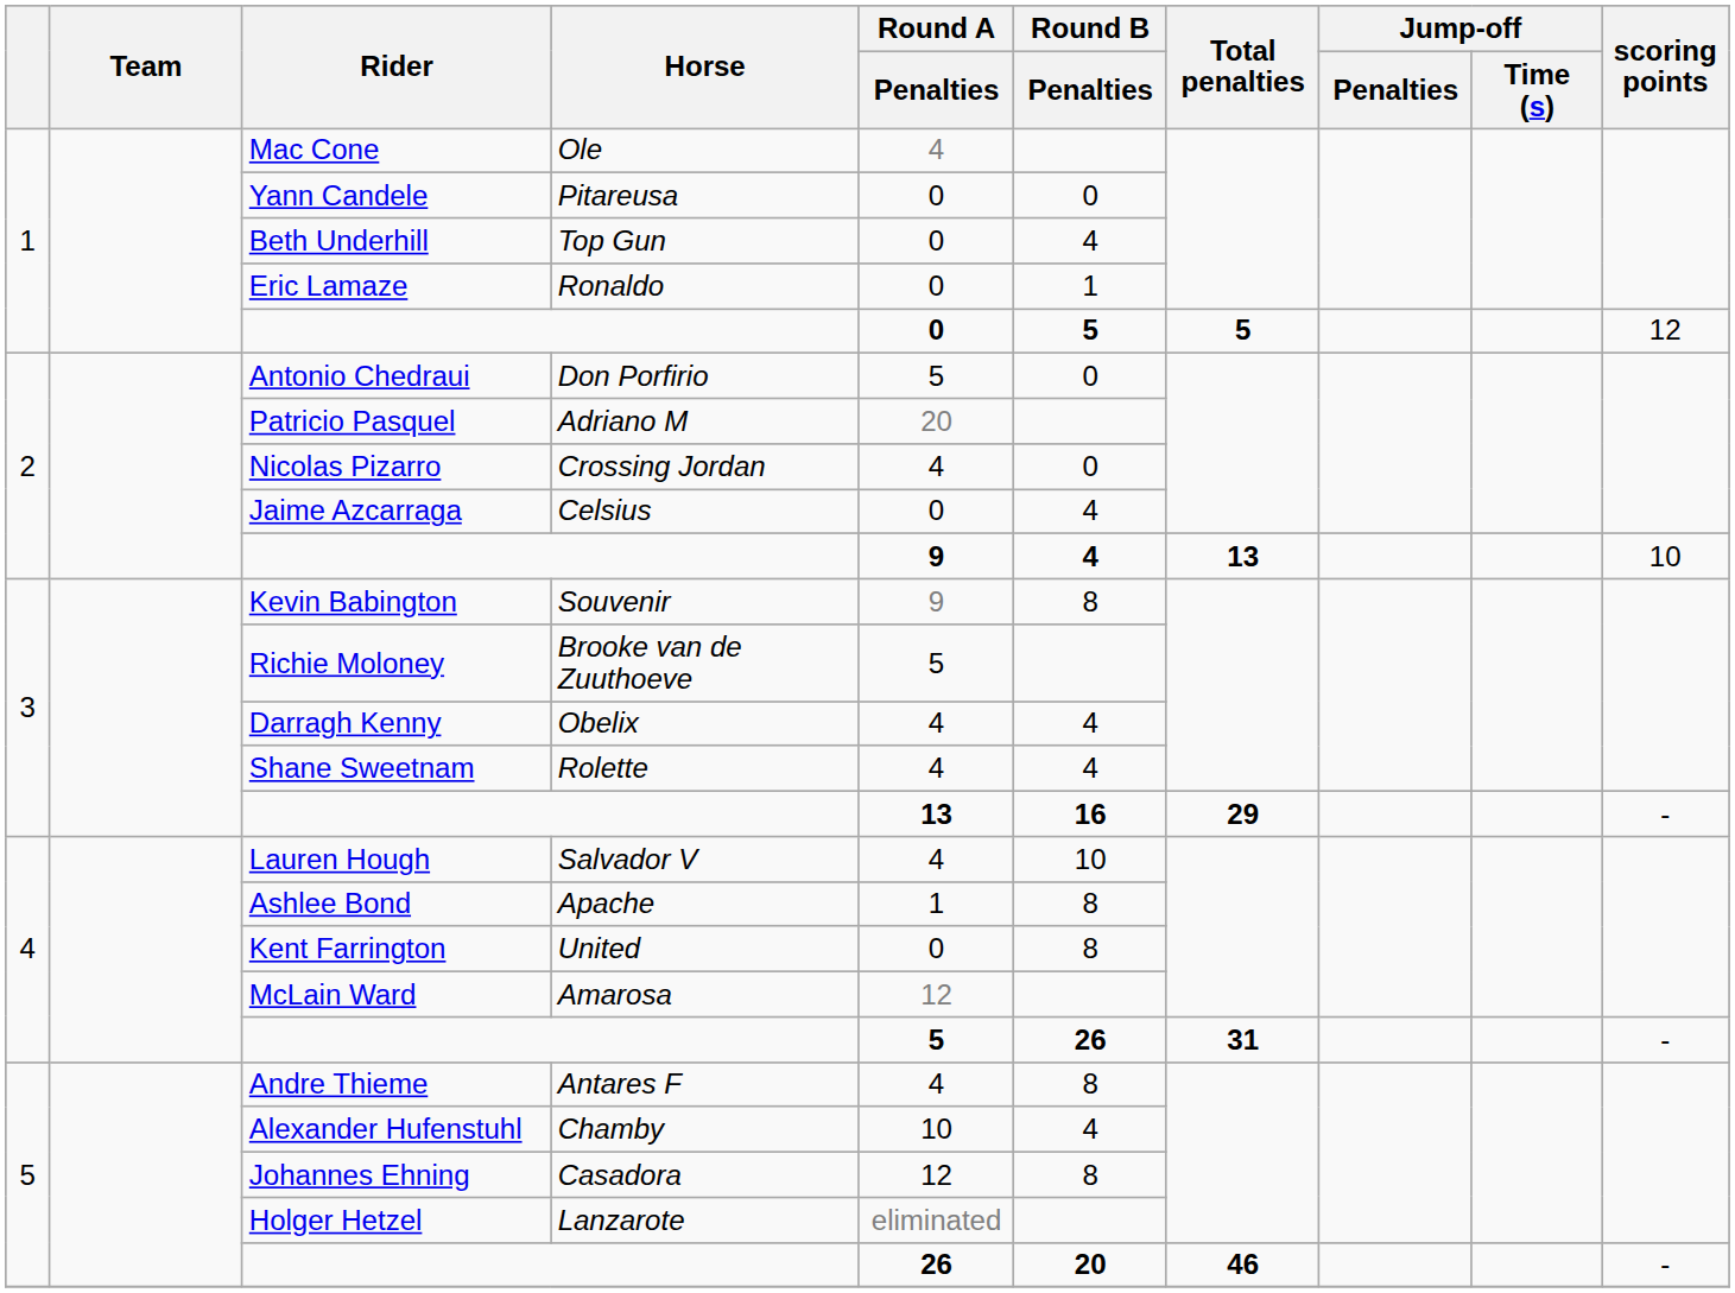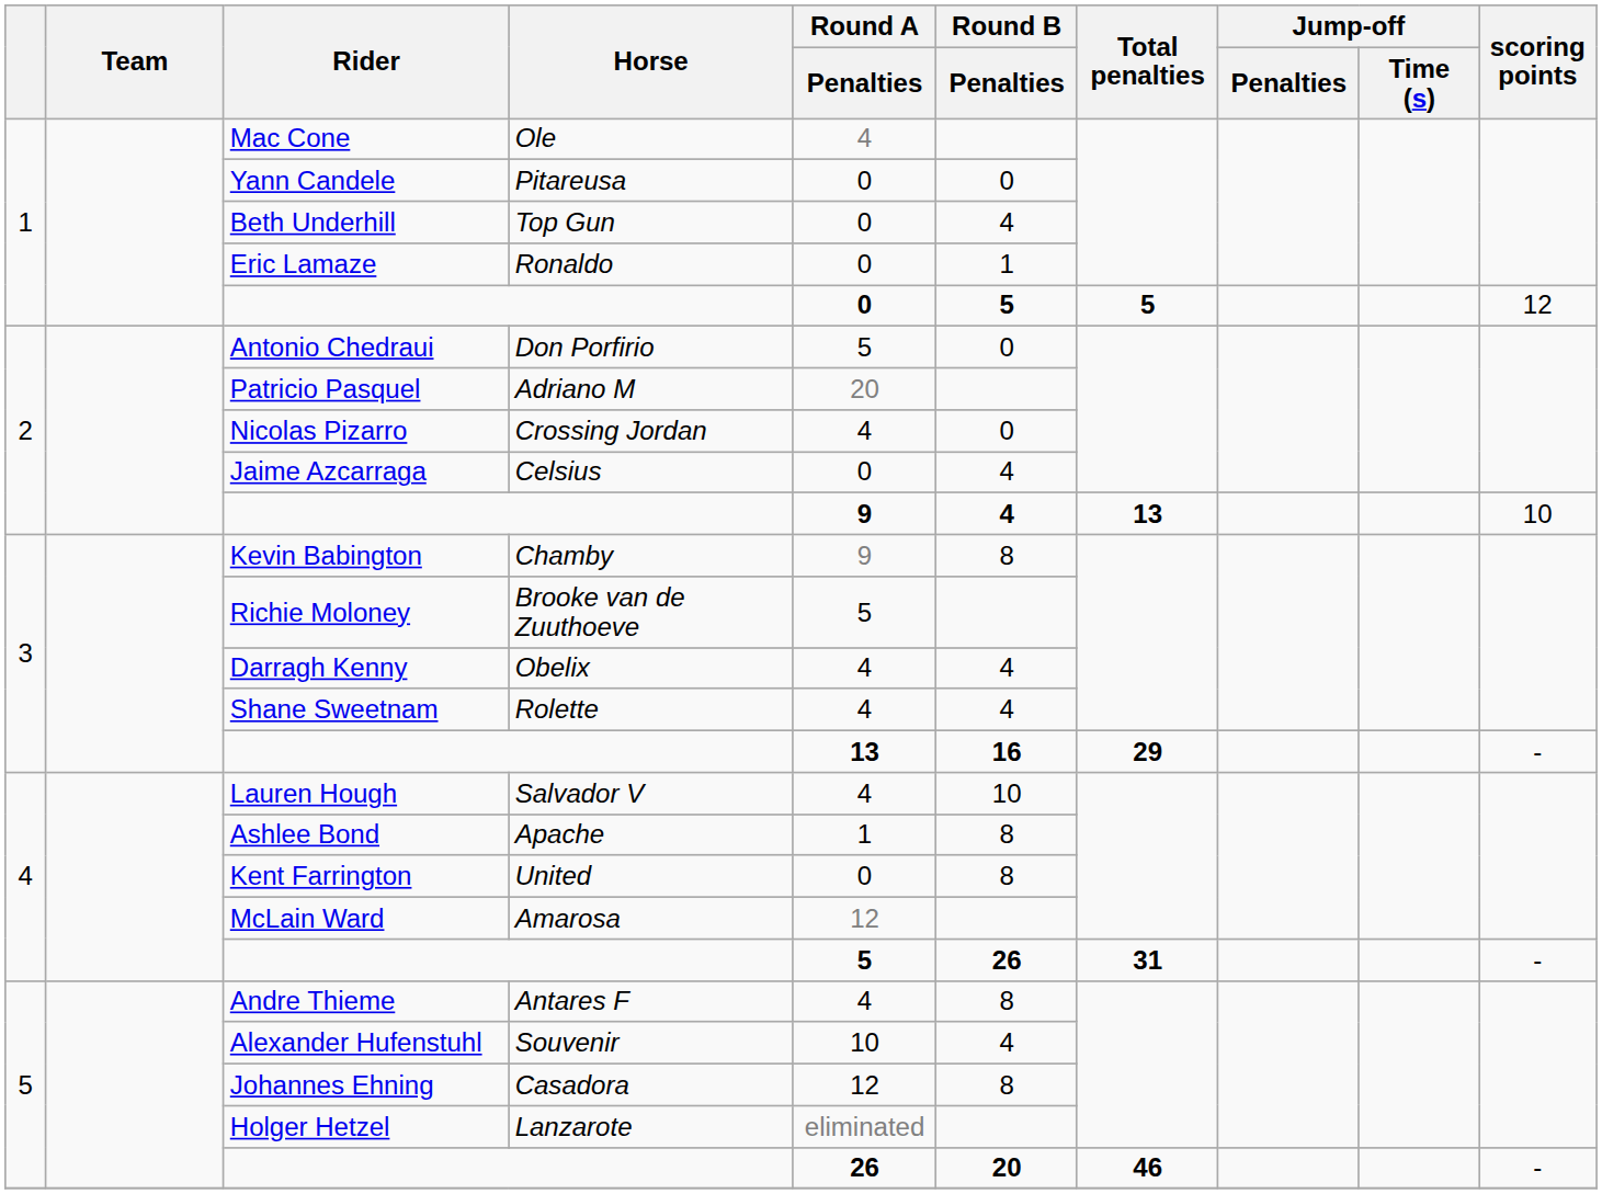Kevin Babington | Horse: Souvenir -> Chamby
Alexander Hufenstuhl | Horse: Chamby -> Souvenir
